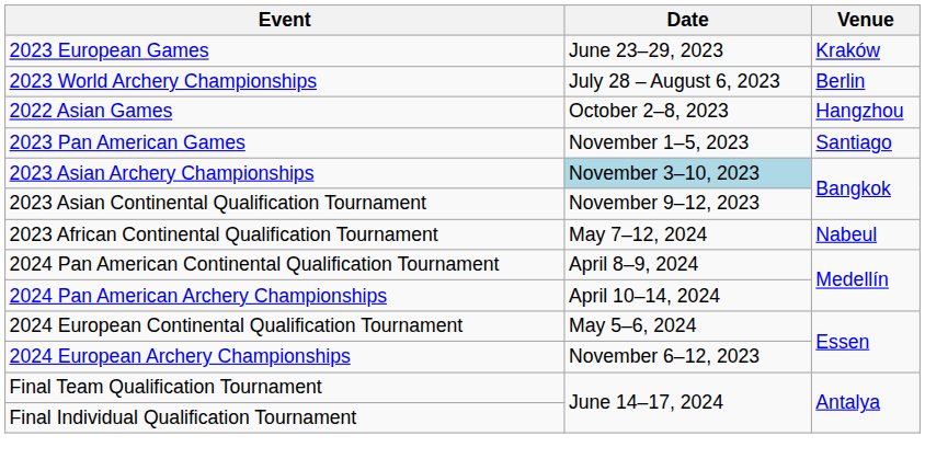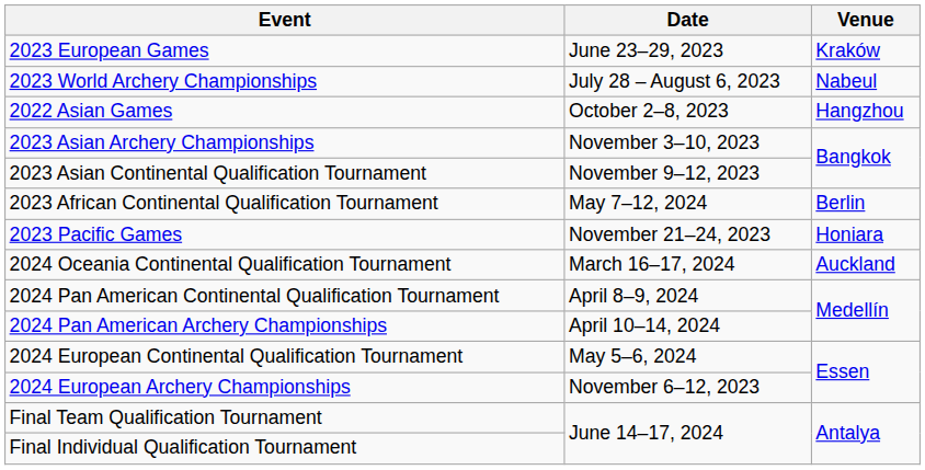2023 World Archery Championships | Venue: Berlin -> Nabeul
- row: 2023 Pan American Games | November 1–5, 2023 | Santiago
2023 Asian Archery Championships | Date: lightblue background -> no background
2023 African Continental Qualification Tournament | Venue: Nabeul -> Berlin
+ row: 2023 Pacific Games | November 21–24, 2023 | Honiara
+ row: 2024 Oceania Continental Qualification Tournament | March 16–17, 2024 | Auckland
